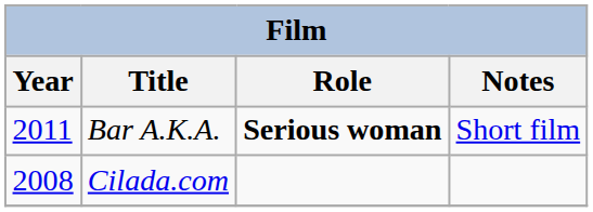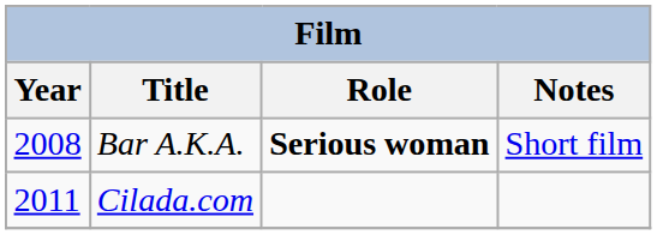Bar A.K.A. | Year: 2011 -> 2008
Cilada.com | Year: 2008 -> 2011
